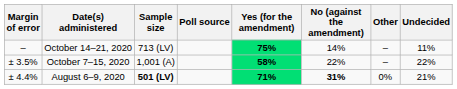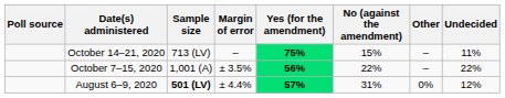columns swapped: Poll source <-> Margin of error
October 14–21, 2020 | No (against the amendment): 14% -> 15%
October 7–15, 2020 | Yes (for the amendment): 58% -> 56%
August 6–9, 2020 | Yes (for the amendment): 71% -> 57%
August 6–9, 2020 | No (against the amendment): bold -> normal
August 6–9, 2020 | Undecided: 21% -> 12%
